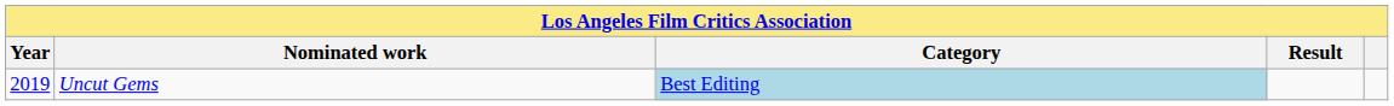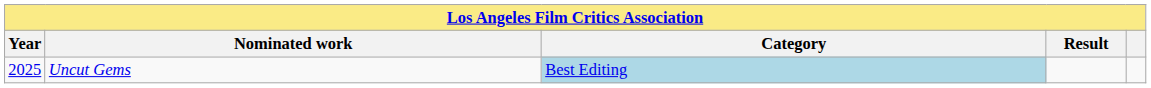Uncut Gems | Year: 2019 -> 2025
